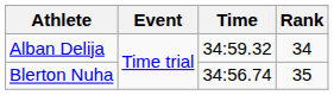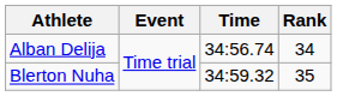Alban Delija | Time: 34:59.32 -> 34:56.74
Blerton Nuha | Time: 34:56.74 -> 34:59.32
